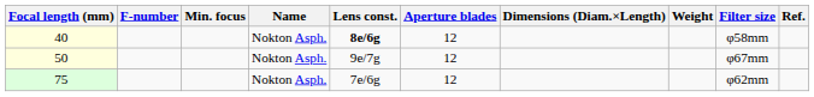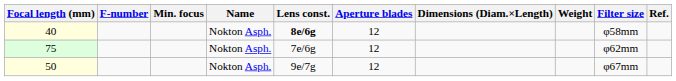rows swapped: 50 <-> 75
